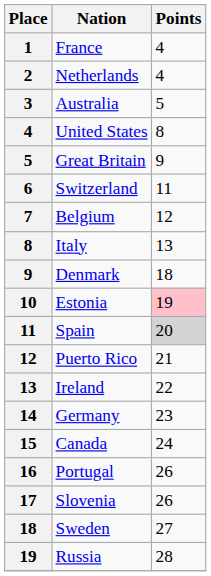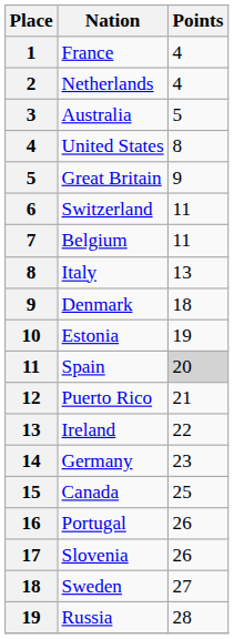Belgium | Points: 12 -> 11
Estonia | Points: pink background -> no background
Canada | Points: 24 -> 25
